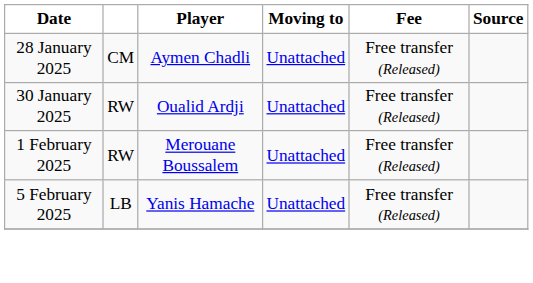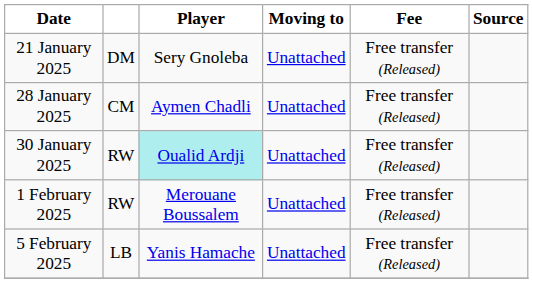+ row: 21 January 2025 | DM | Sery Gnoleba | Unattached | Free transfer (Released)
30 January 2025 | Player: no background -> paleturquoise background
